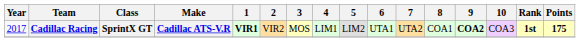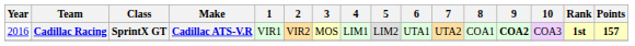Cadillac Racing | Year: 2017 -> 2016
Cadillac Racing | 1: bold -> normal
Cadillac Racing | Points: 175 -> 157
